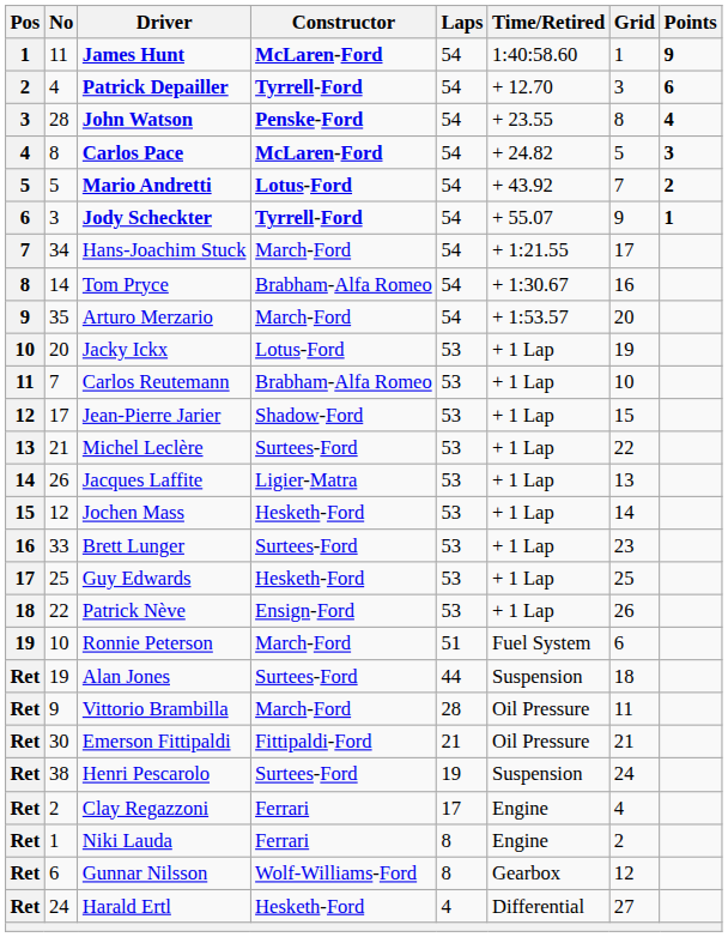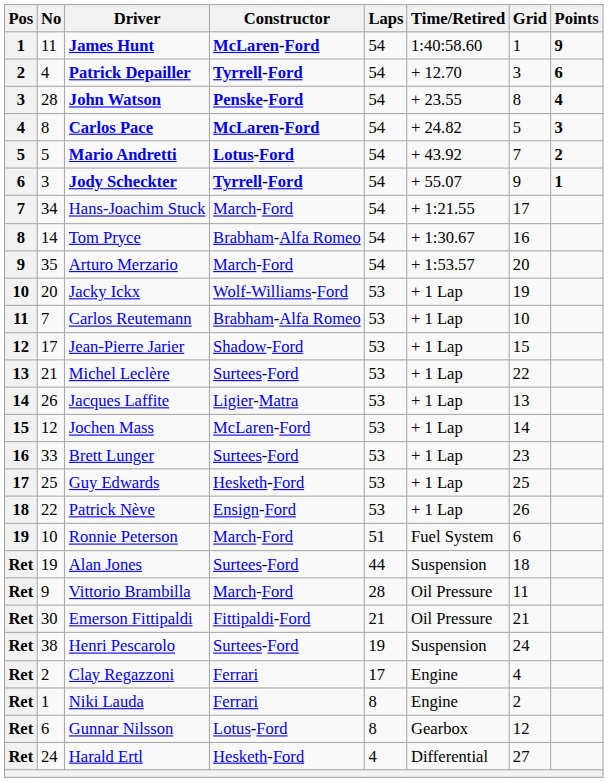Jacky Ickx | Constructor: Lotus-Ford -> Wolf-Williams-Ford
Jochen Mass | Constructor: Hesketh-Ford -> McLaren-Ford
Gunnar Nilsson | Constructor: Wolf-Williams-Ford -> Lotus-Ford
